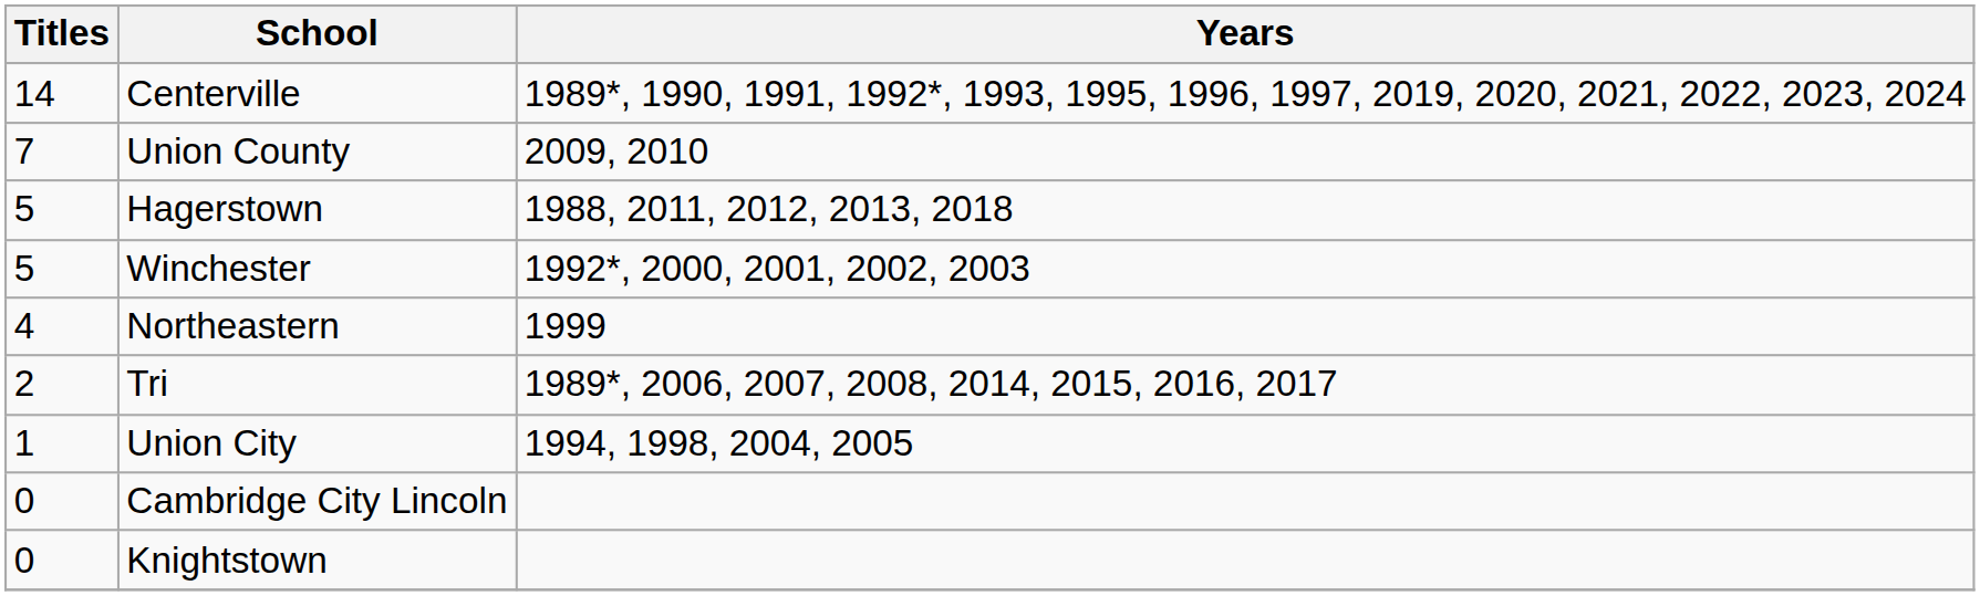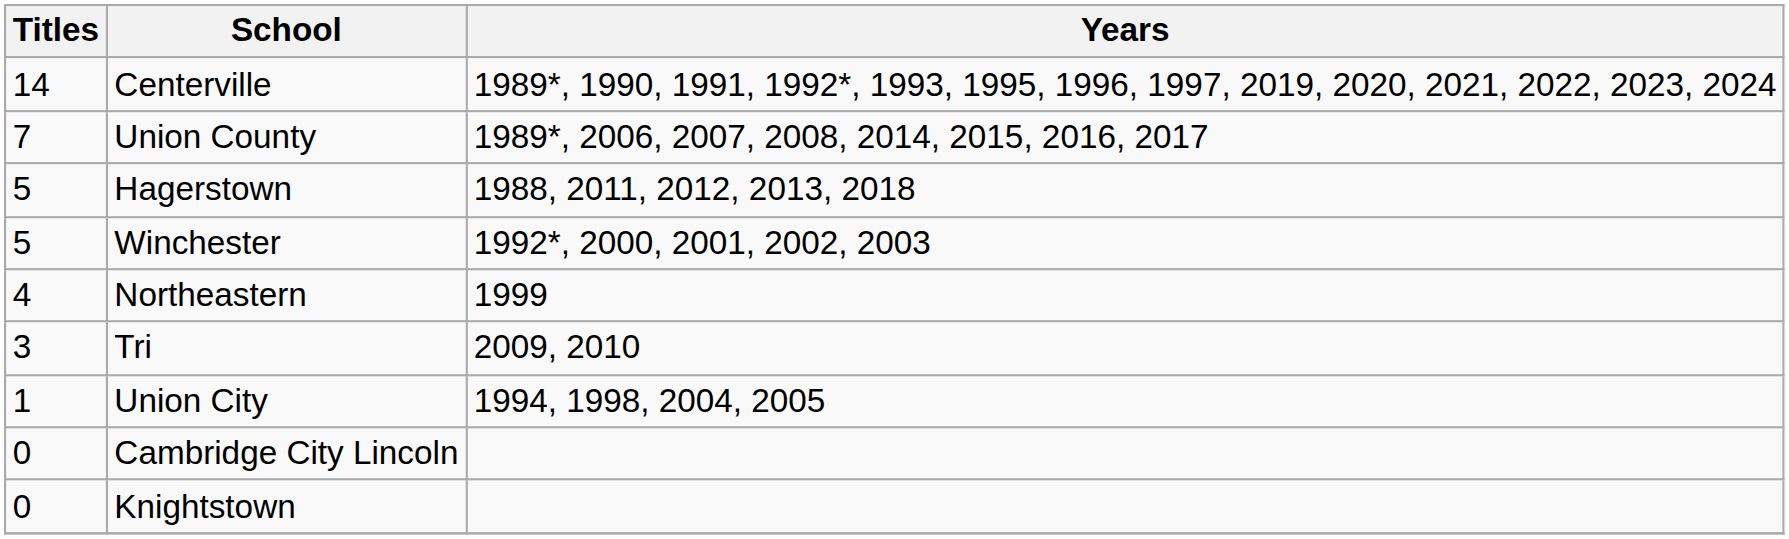Union County | Years: 2009, 2010 -> 1989*, 2006, 2007, 2008, 2014, 2015, 2016, 2017
Tri | Titles: 2 -> 3
Tri | Years: 1989*, 2006, 2007, 2008, 2014, 2015, 2016, 2017 -> 2009, 2010
